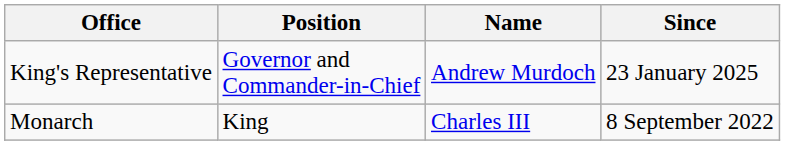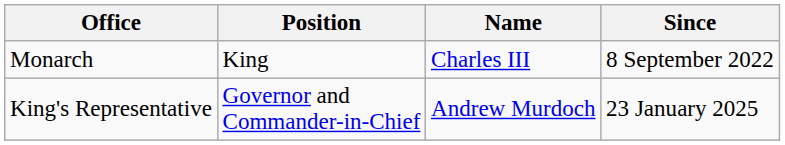rows swapped: Monarch <-> King's Representative
